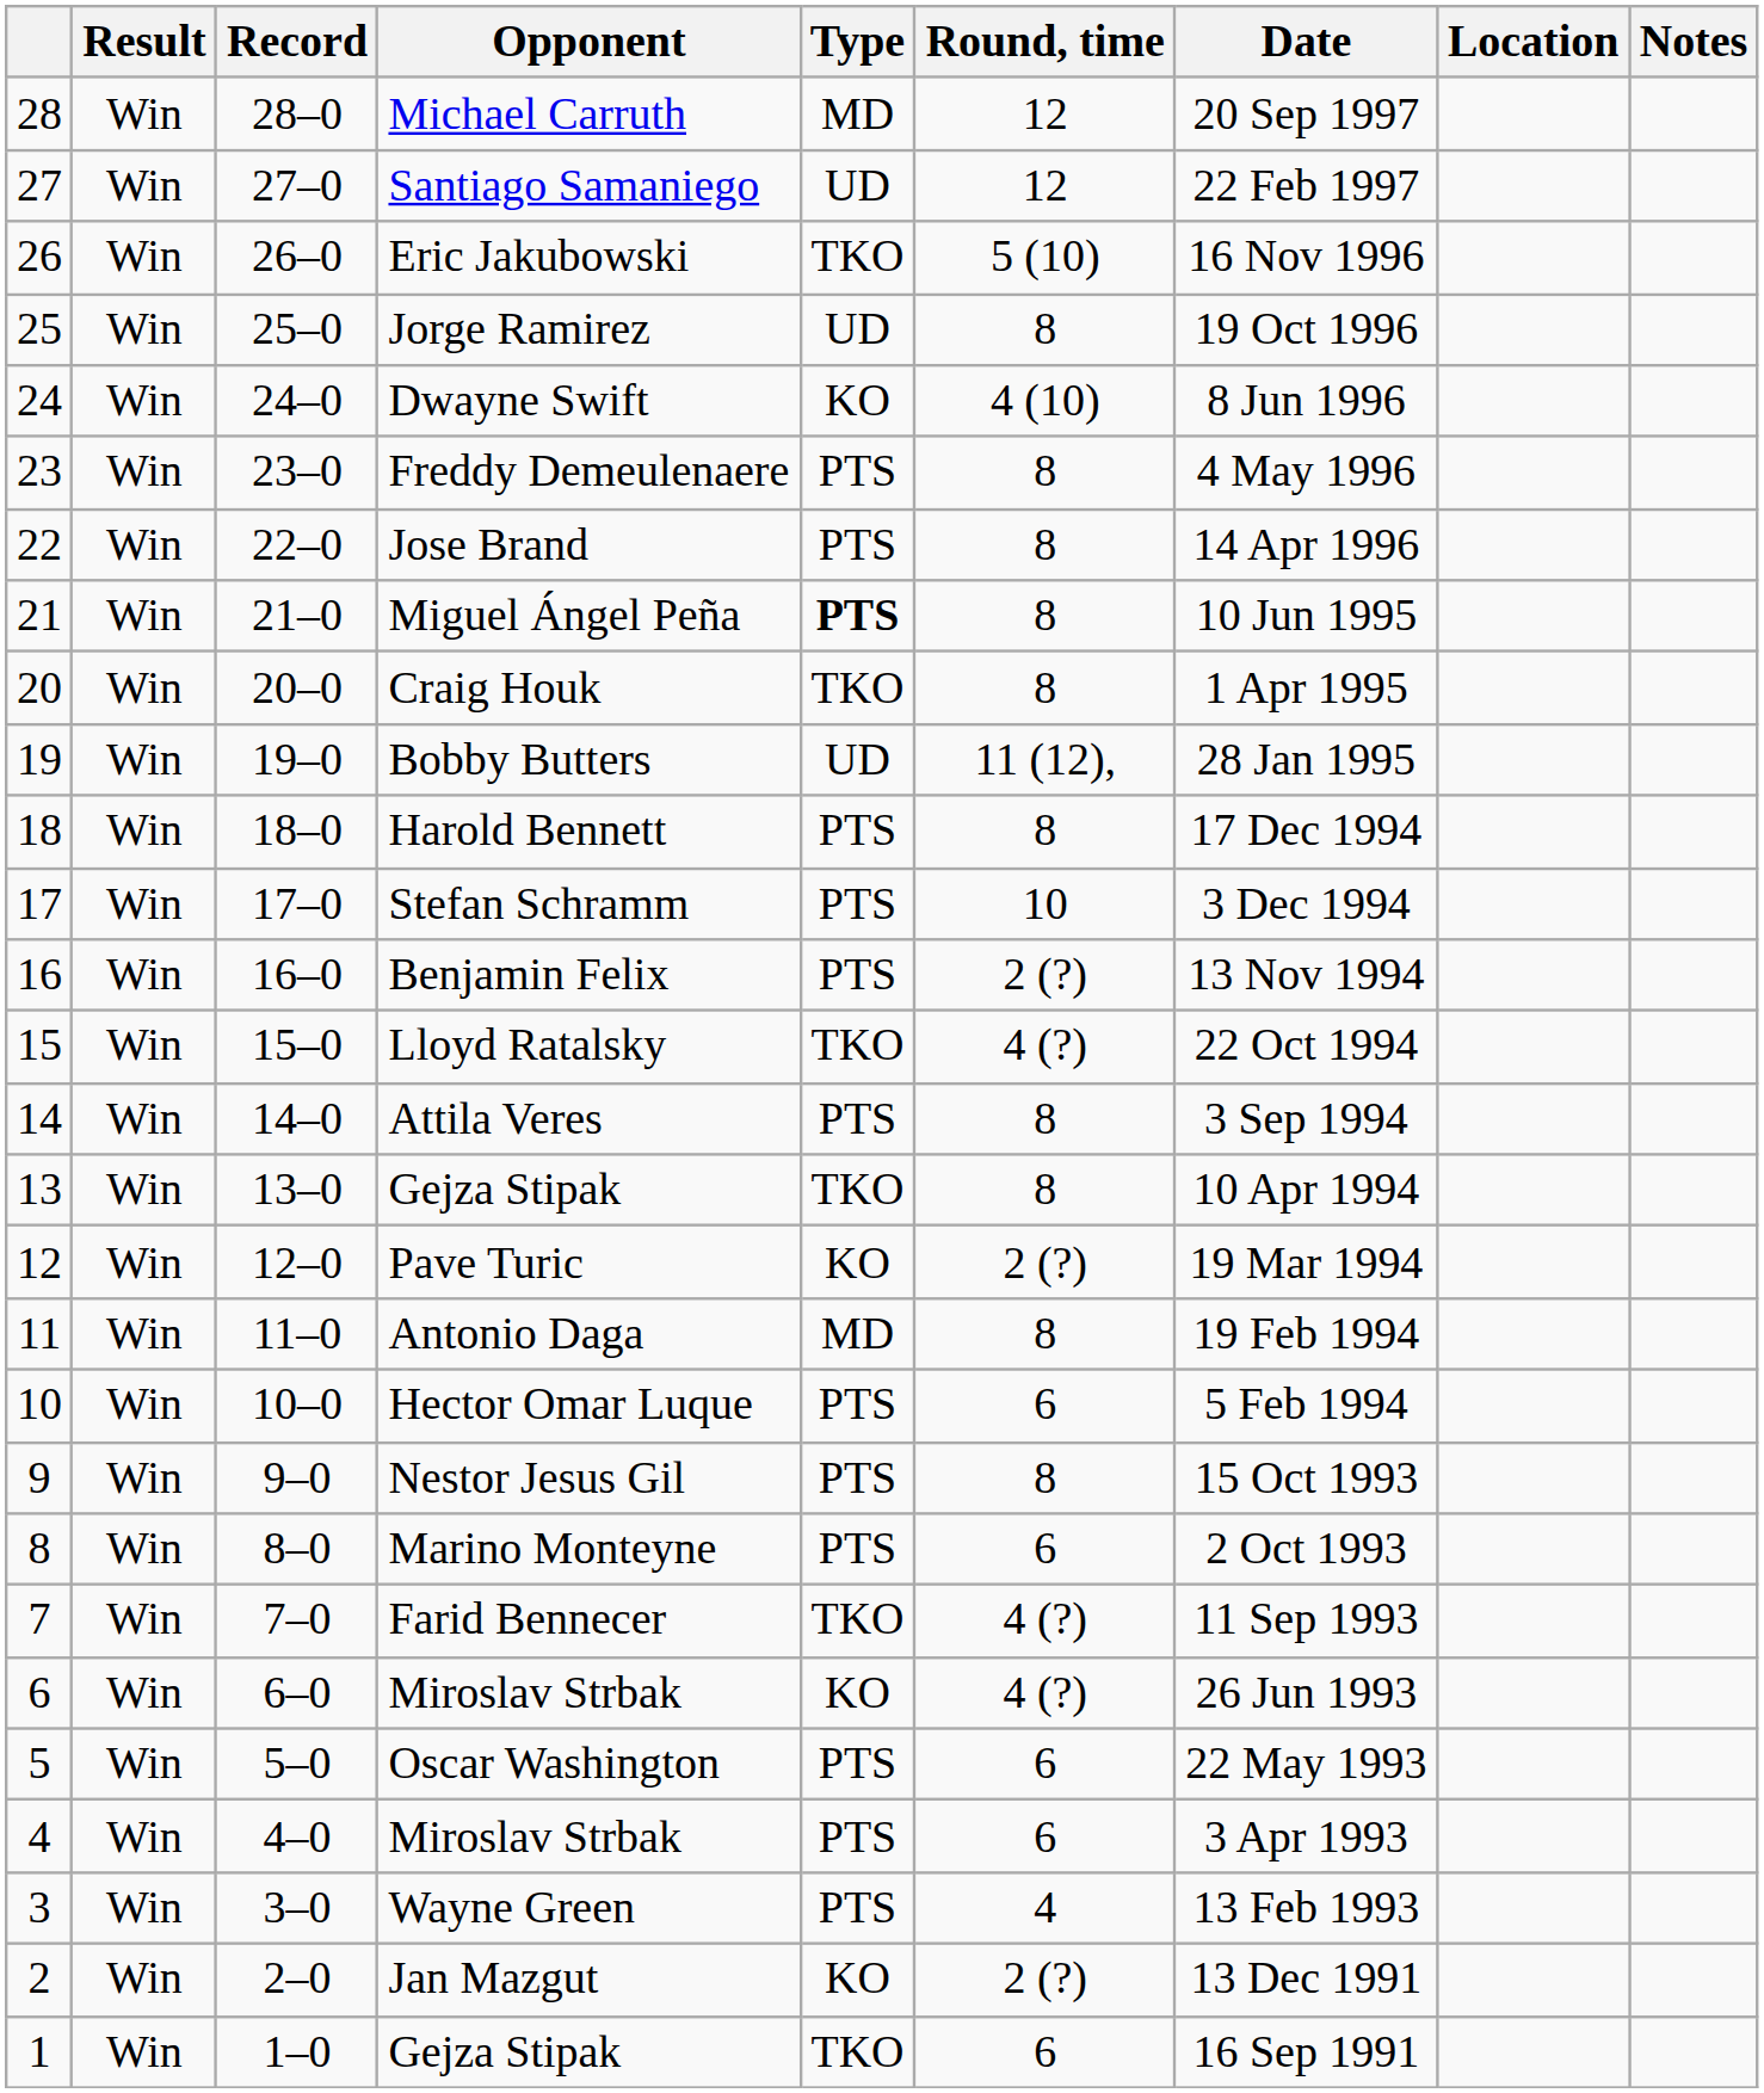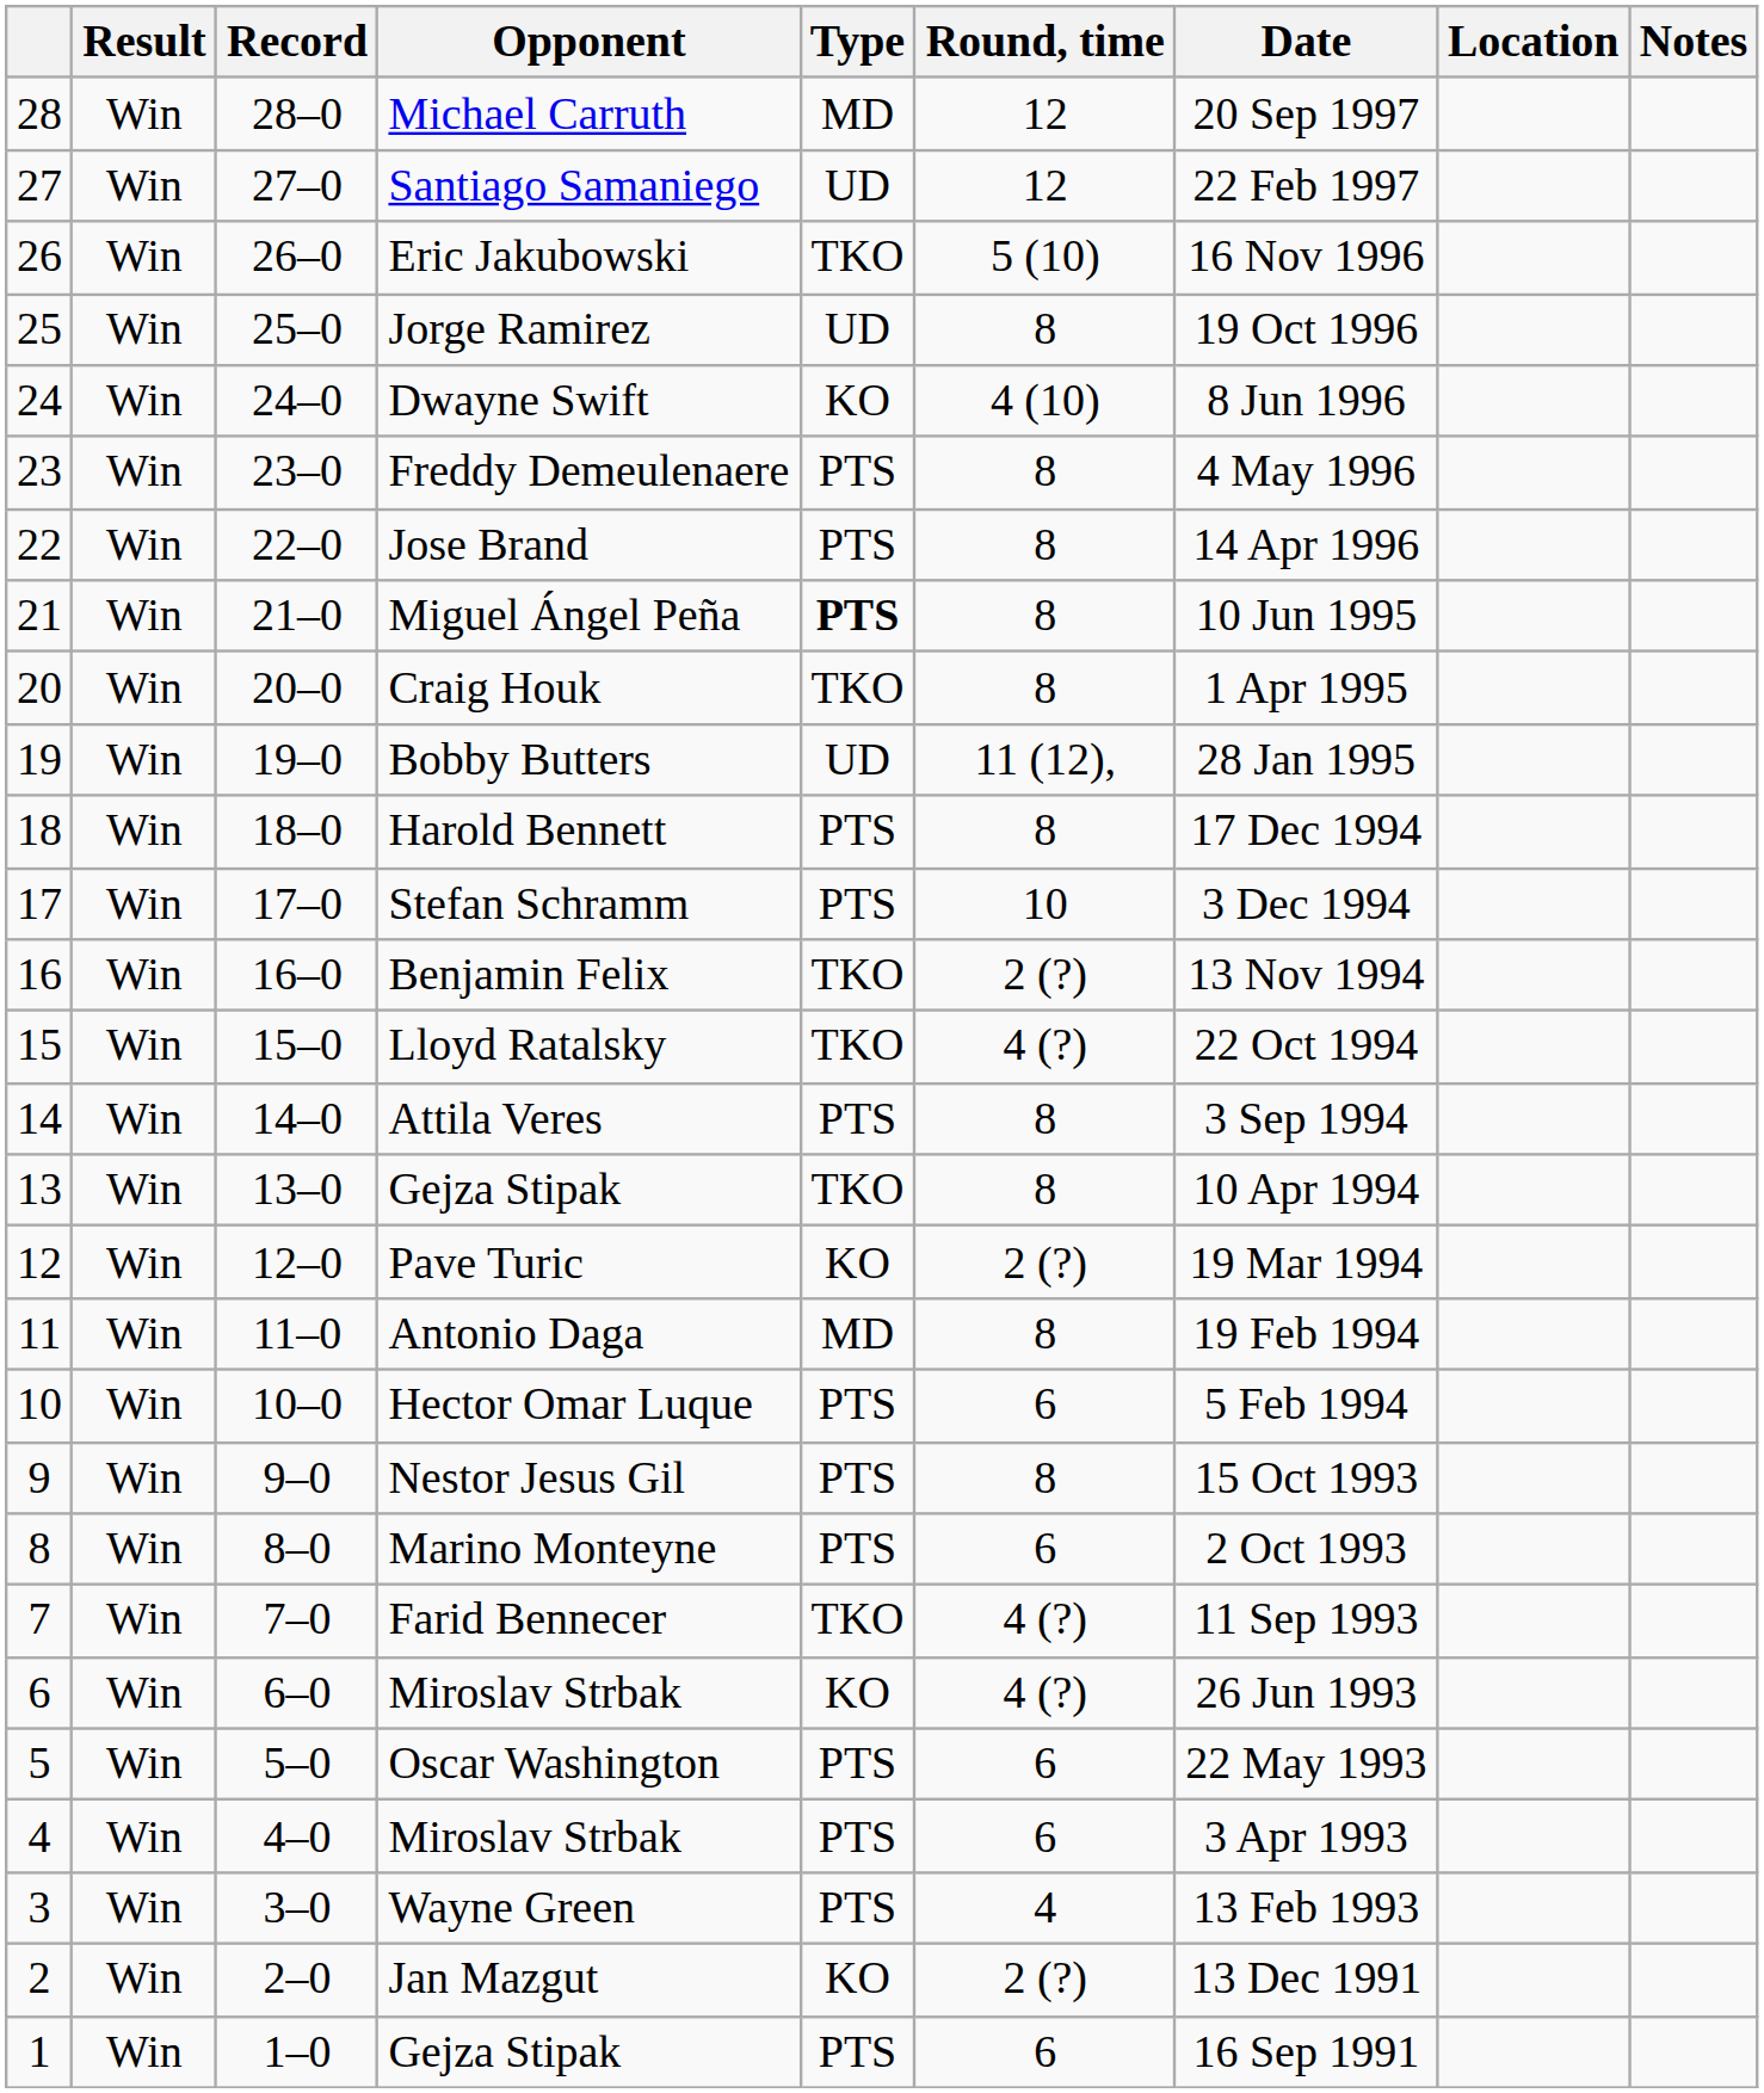Benjamin Felix | Type: PTS -> TKO
1 / Gejza Stipak | Type: TKO -> PTS
